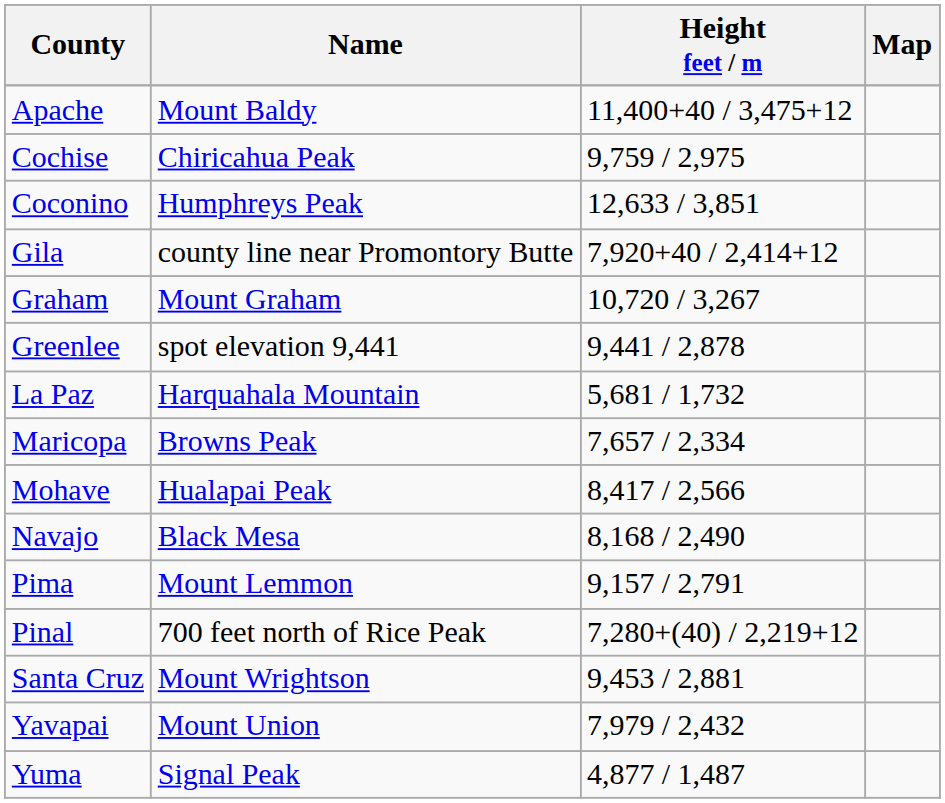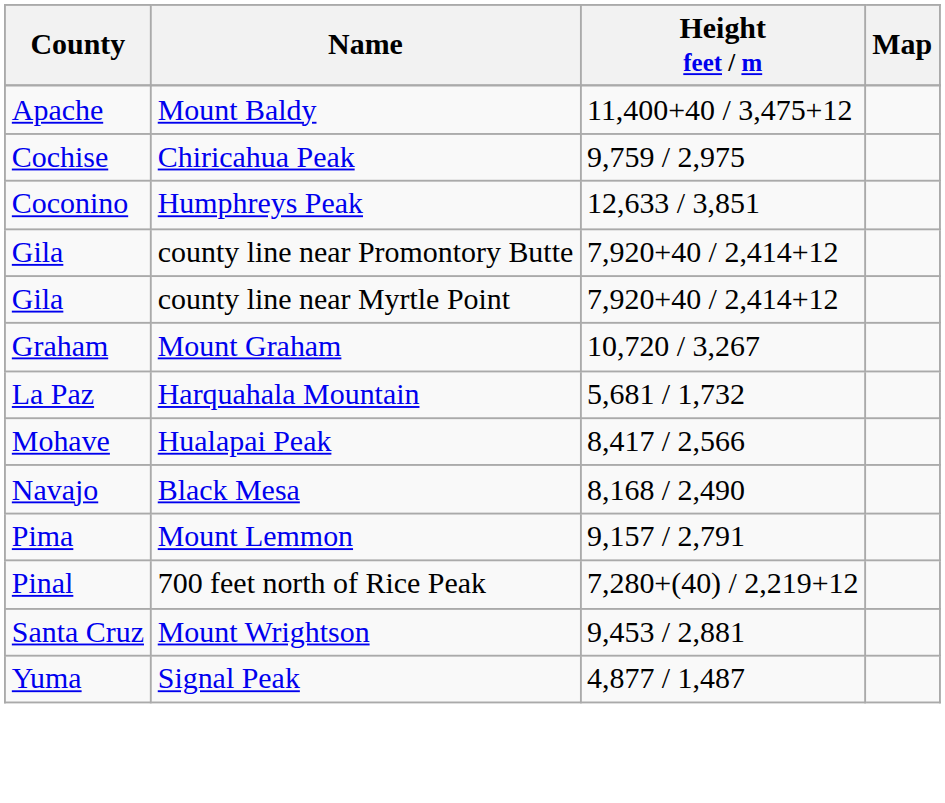+ row: Gila | county line near Myrtle Point | 7,920+40 / 2,414+12
- row: Greenlee | spot elevation 9,441 | 9,441 / 2,878
- row: Maricopa | Browns Peak | 7,657 / 2,334
- row: Yavapai | Mount Union | 7,979 / 2,432
